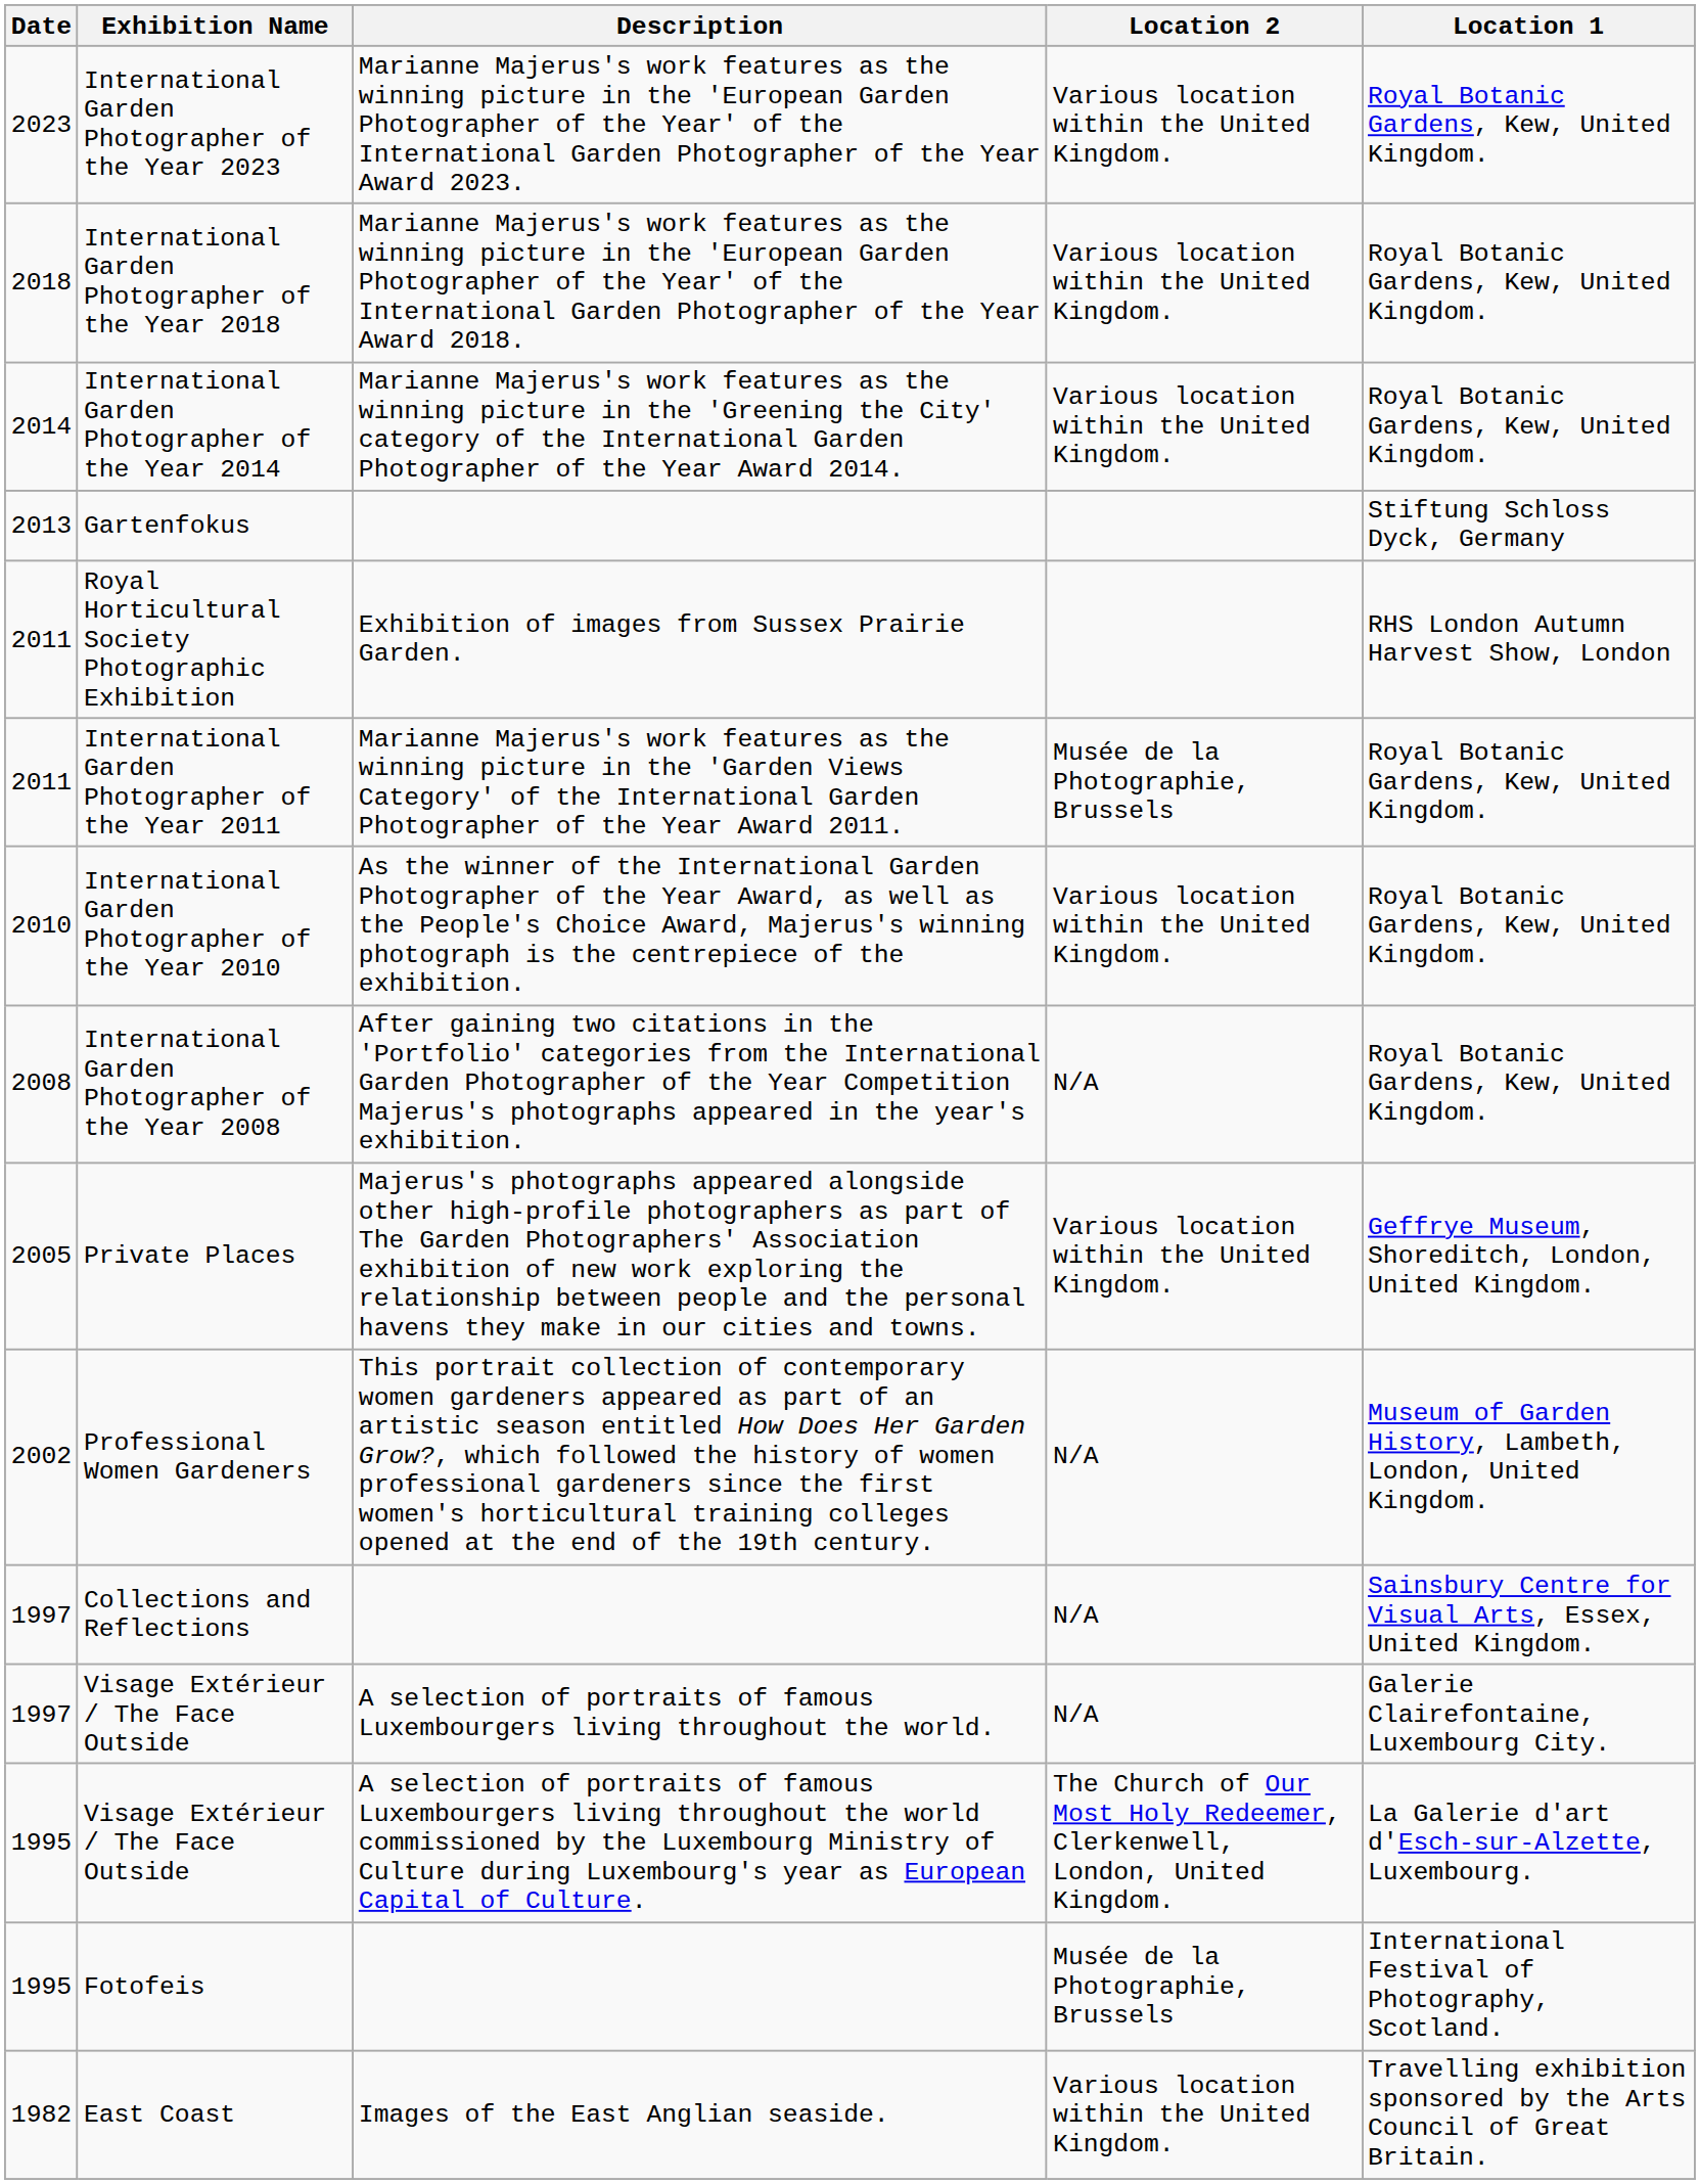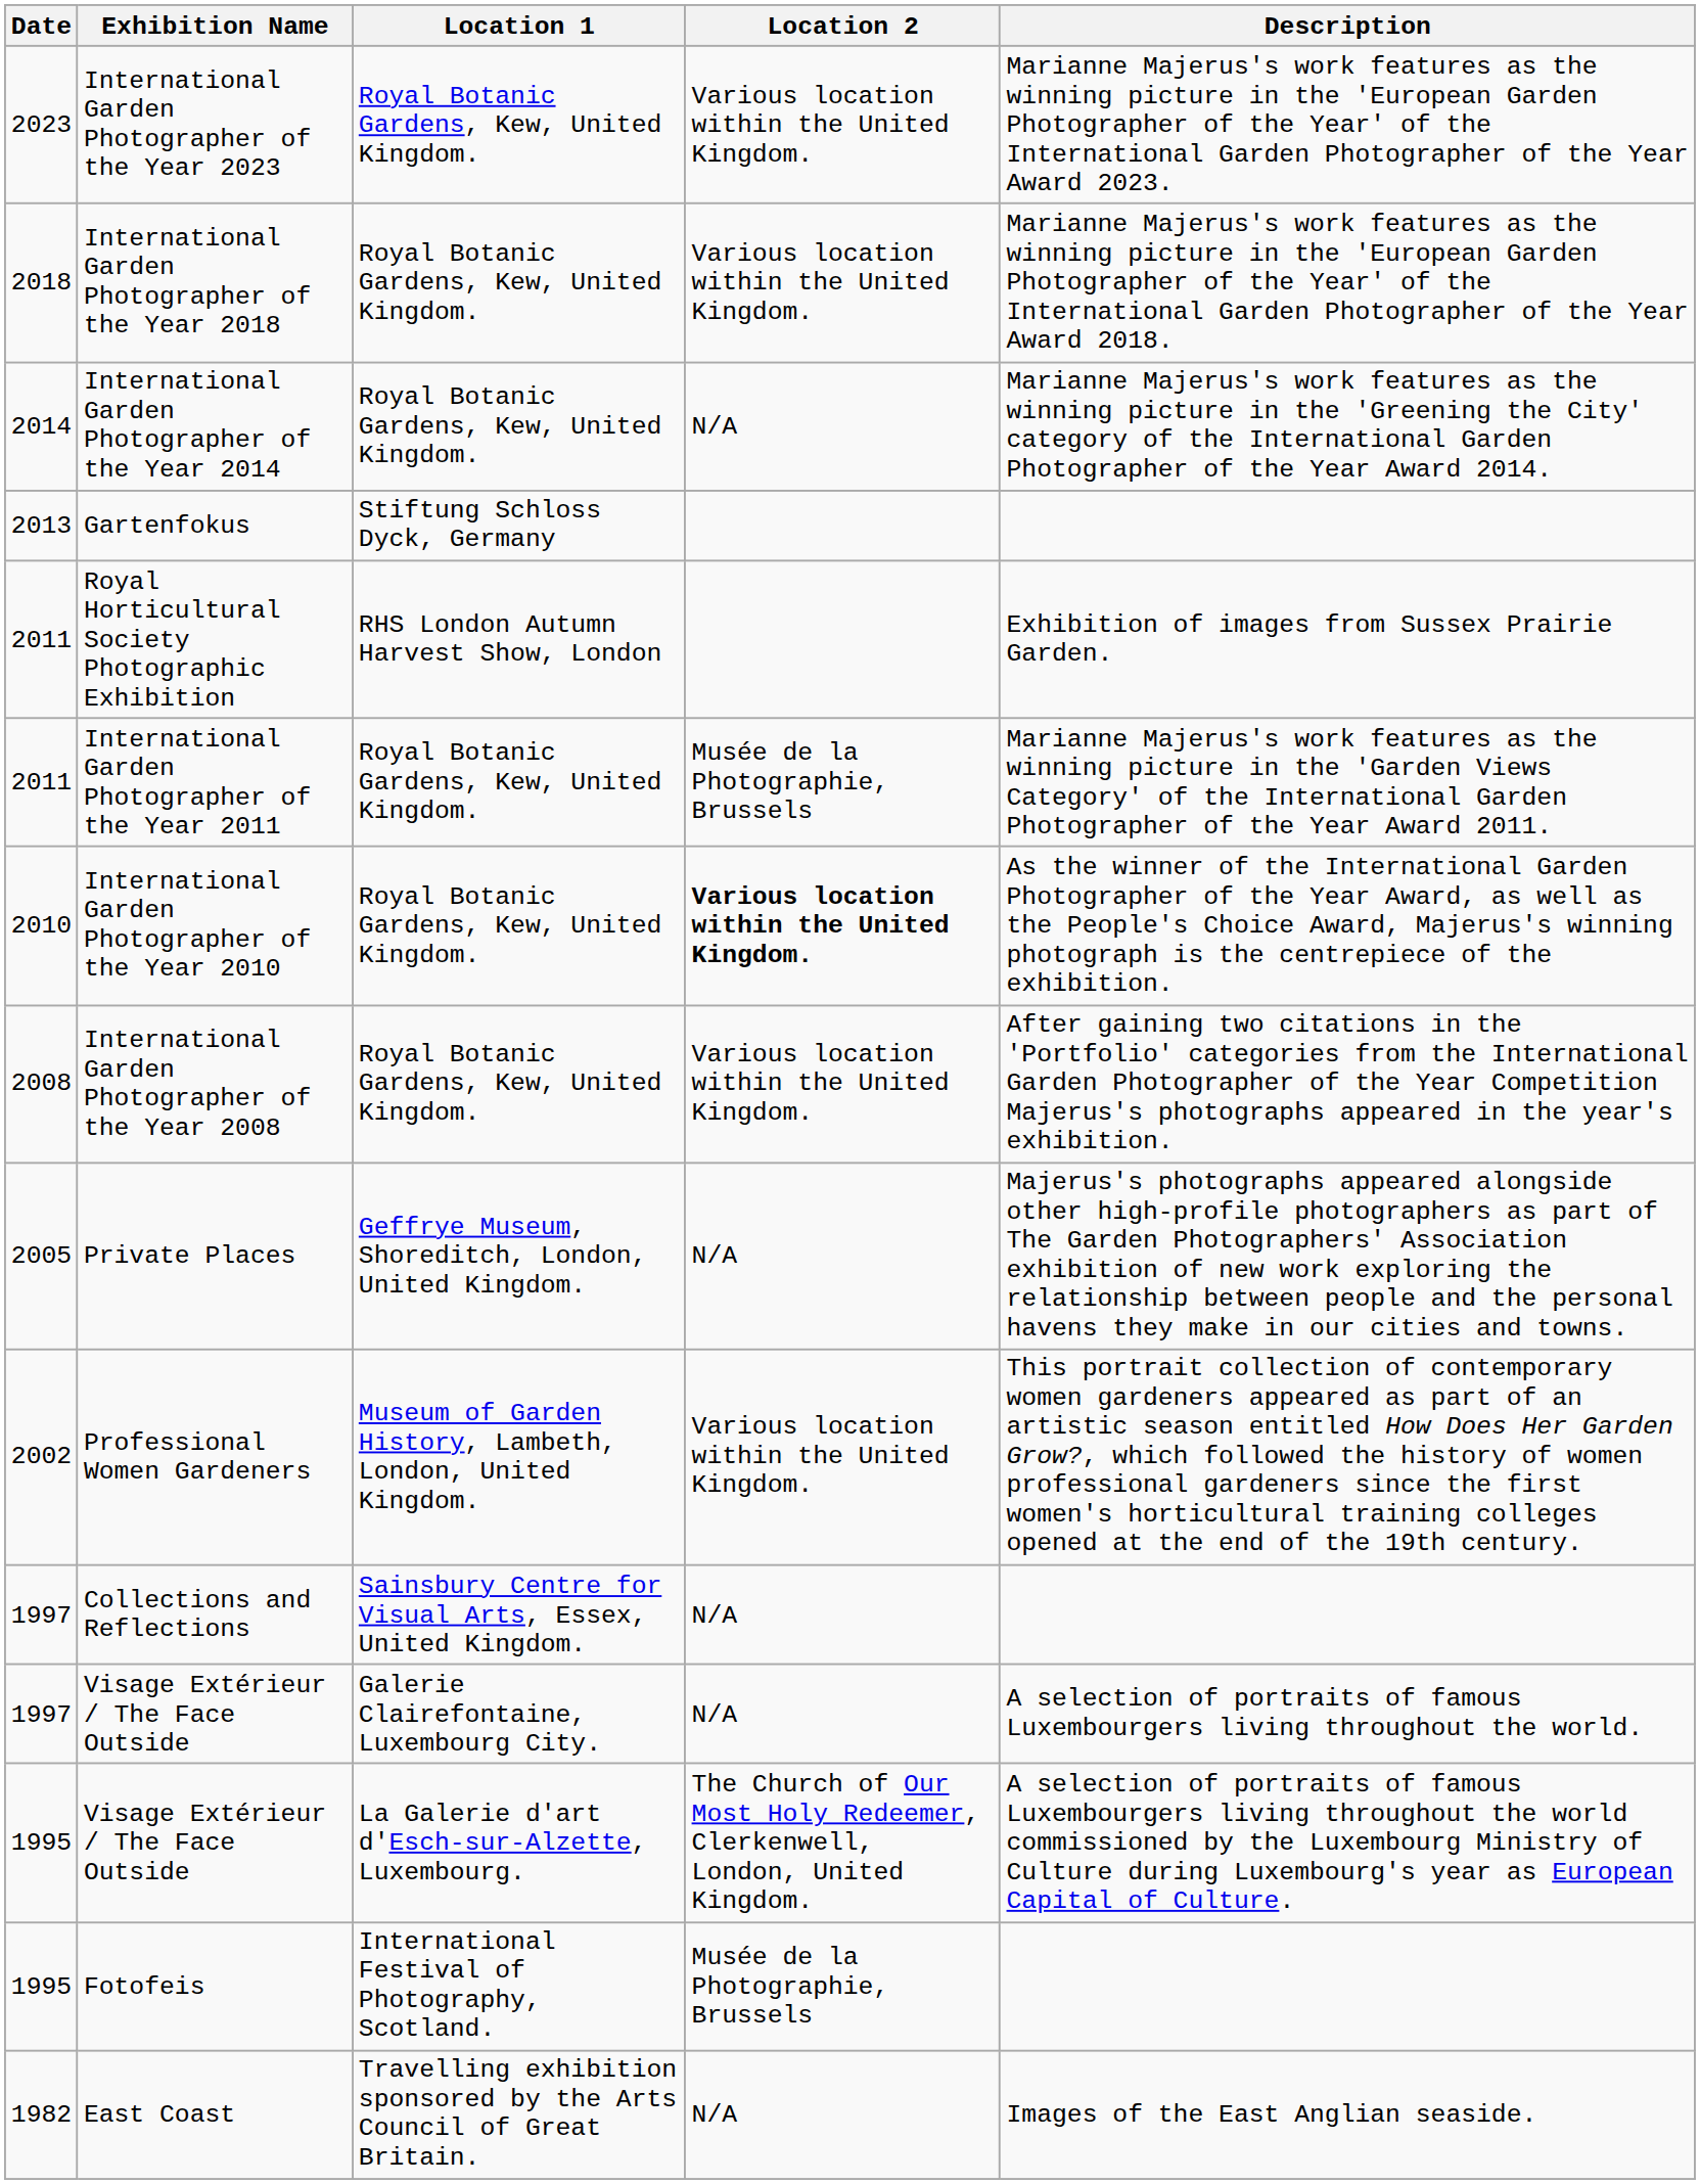columns swapped: Location 1 <-> Description
International Garden Photographer of the Year 2014 | Location 2: Various location within the United Kingdom. -> N/A
International Garden Photographer of the Year 2010 | Location 2: normal -> bold
International Garden Photographer of the Year 2008 | Location 2: N/A -> Various location within the United Kingdom.
Private Places | Location 2: Various location within the United Kingdom. -> N/A
Professional Women Gardeners | Location 2: N/A -> Various location within the United Kingdom.
East Coast | Location 2: Various location within the United Kingdom. -> N/A
